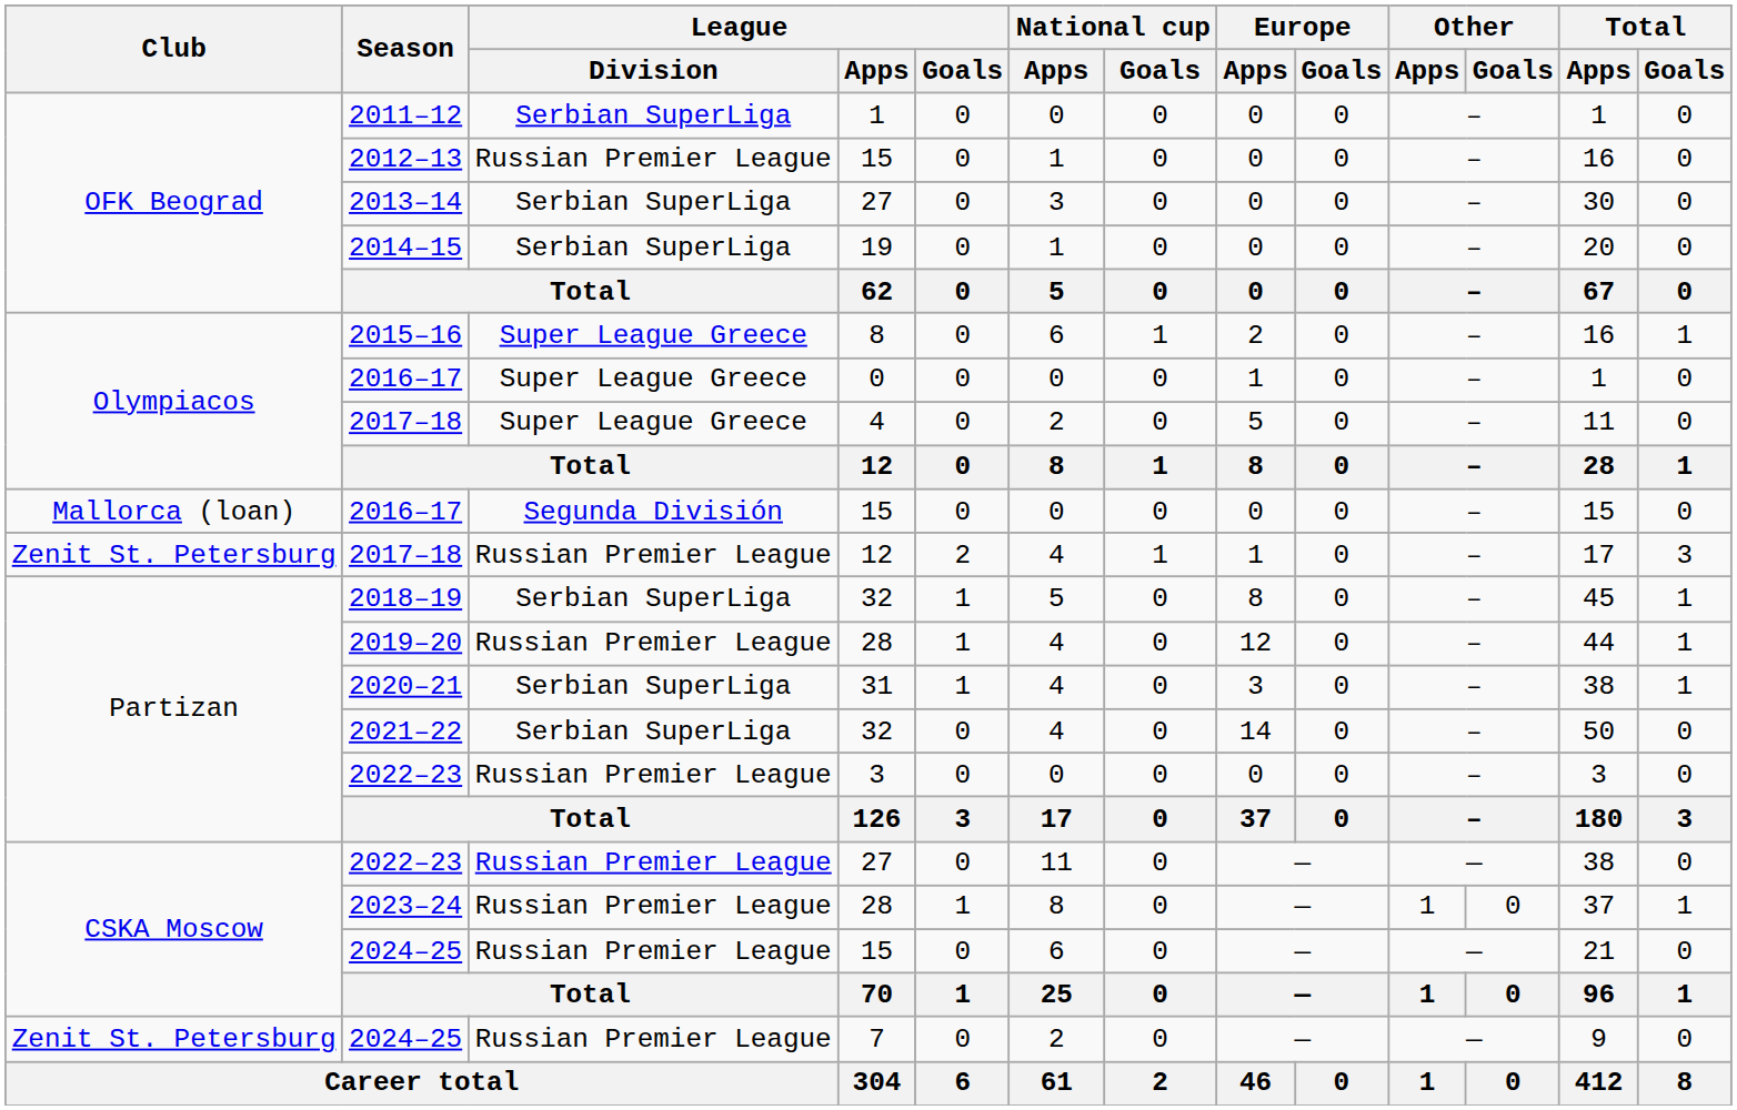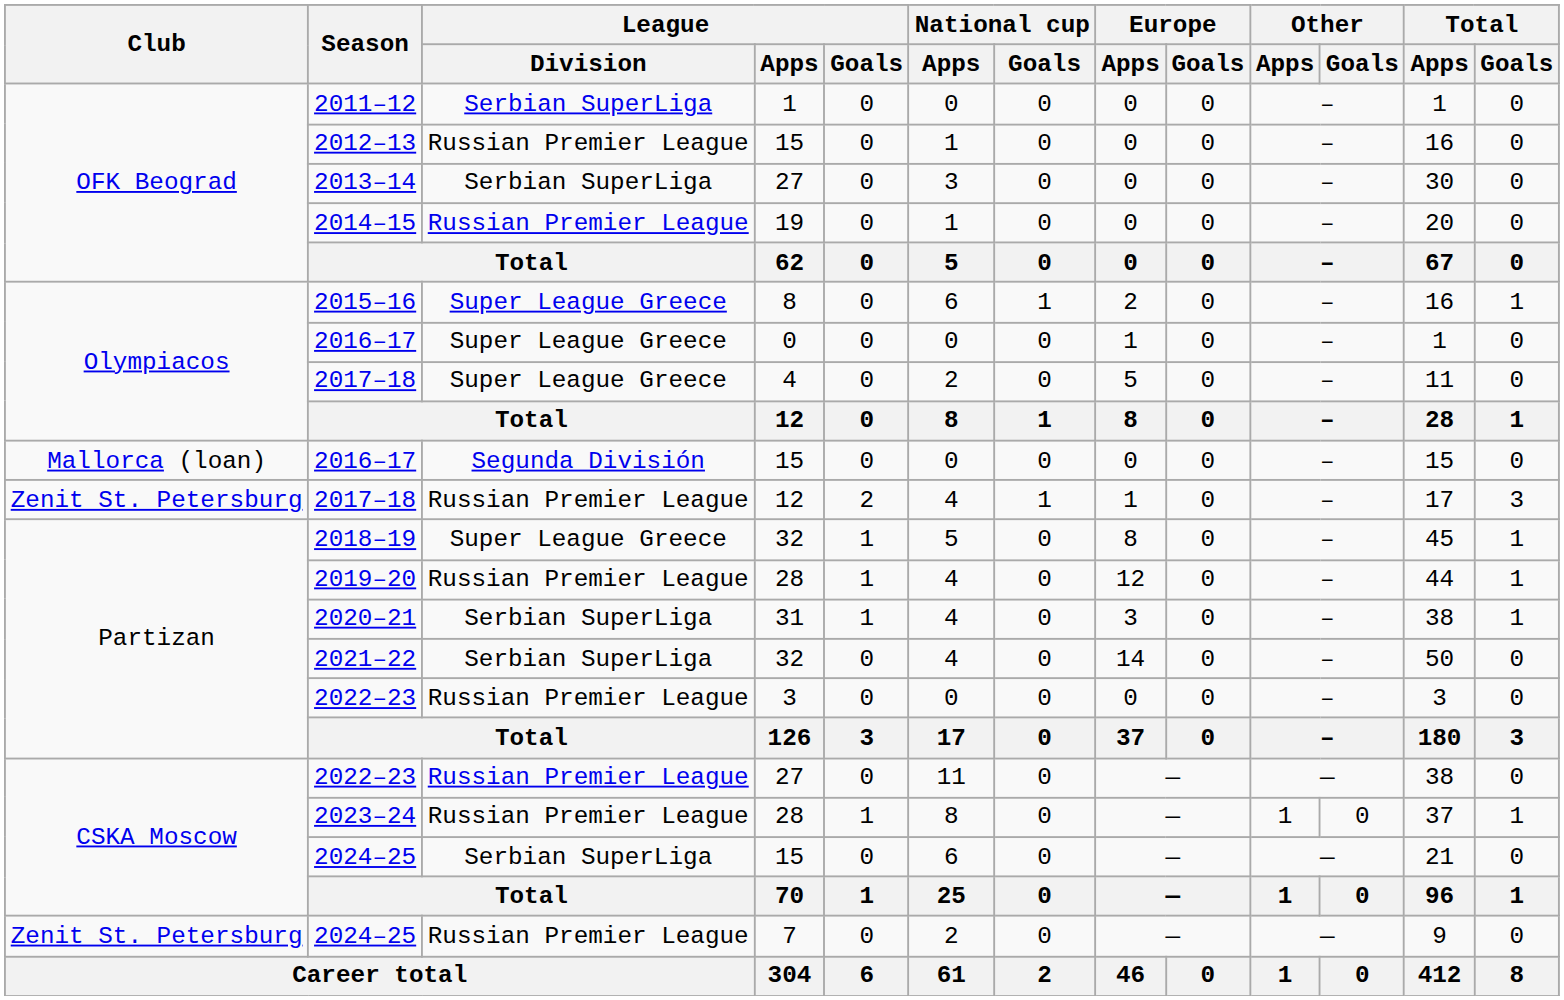2014–15 | League / Division: Serbian SuperLiga -> Russian Premier League
2018–19 | League / Division: Serbian SuperLiga -> Super League Greece
2024–25 / 15 | League / Division: Russian Premier League -> Serbian SuperLiga
